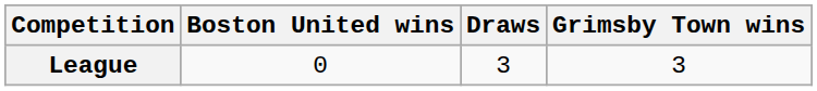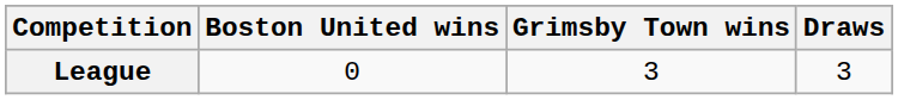columns swapped: Draws <-> Grimsby Town wins
